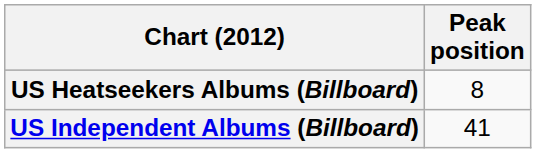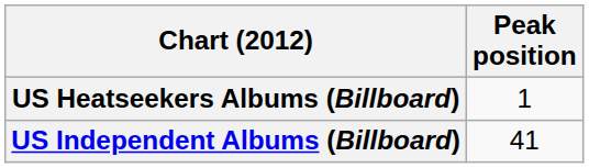US Heatseekers Albums (Billboard) | Peak position: 8 -> 1
